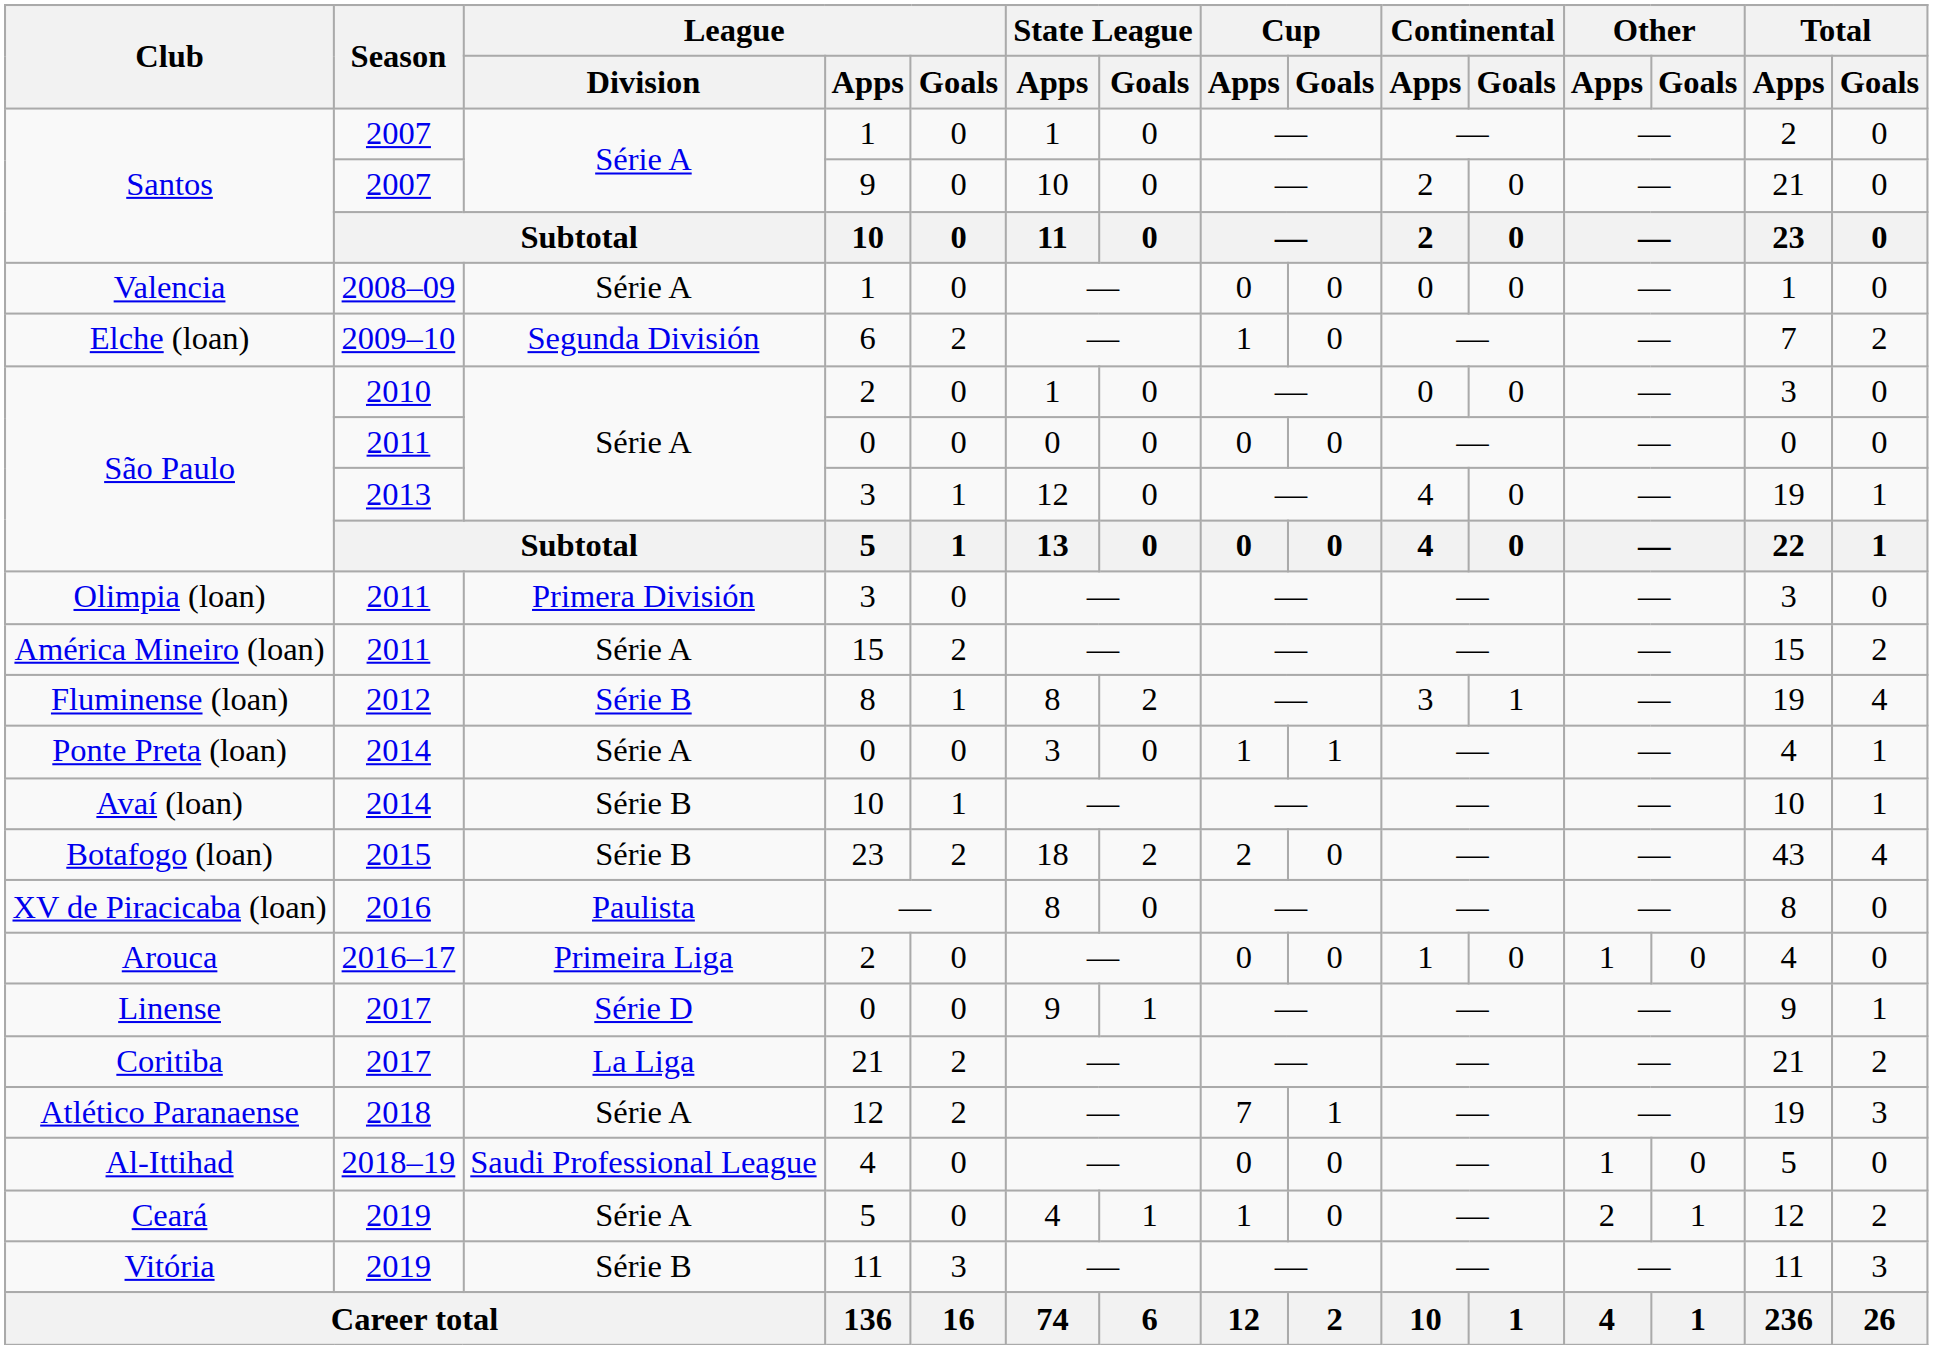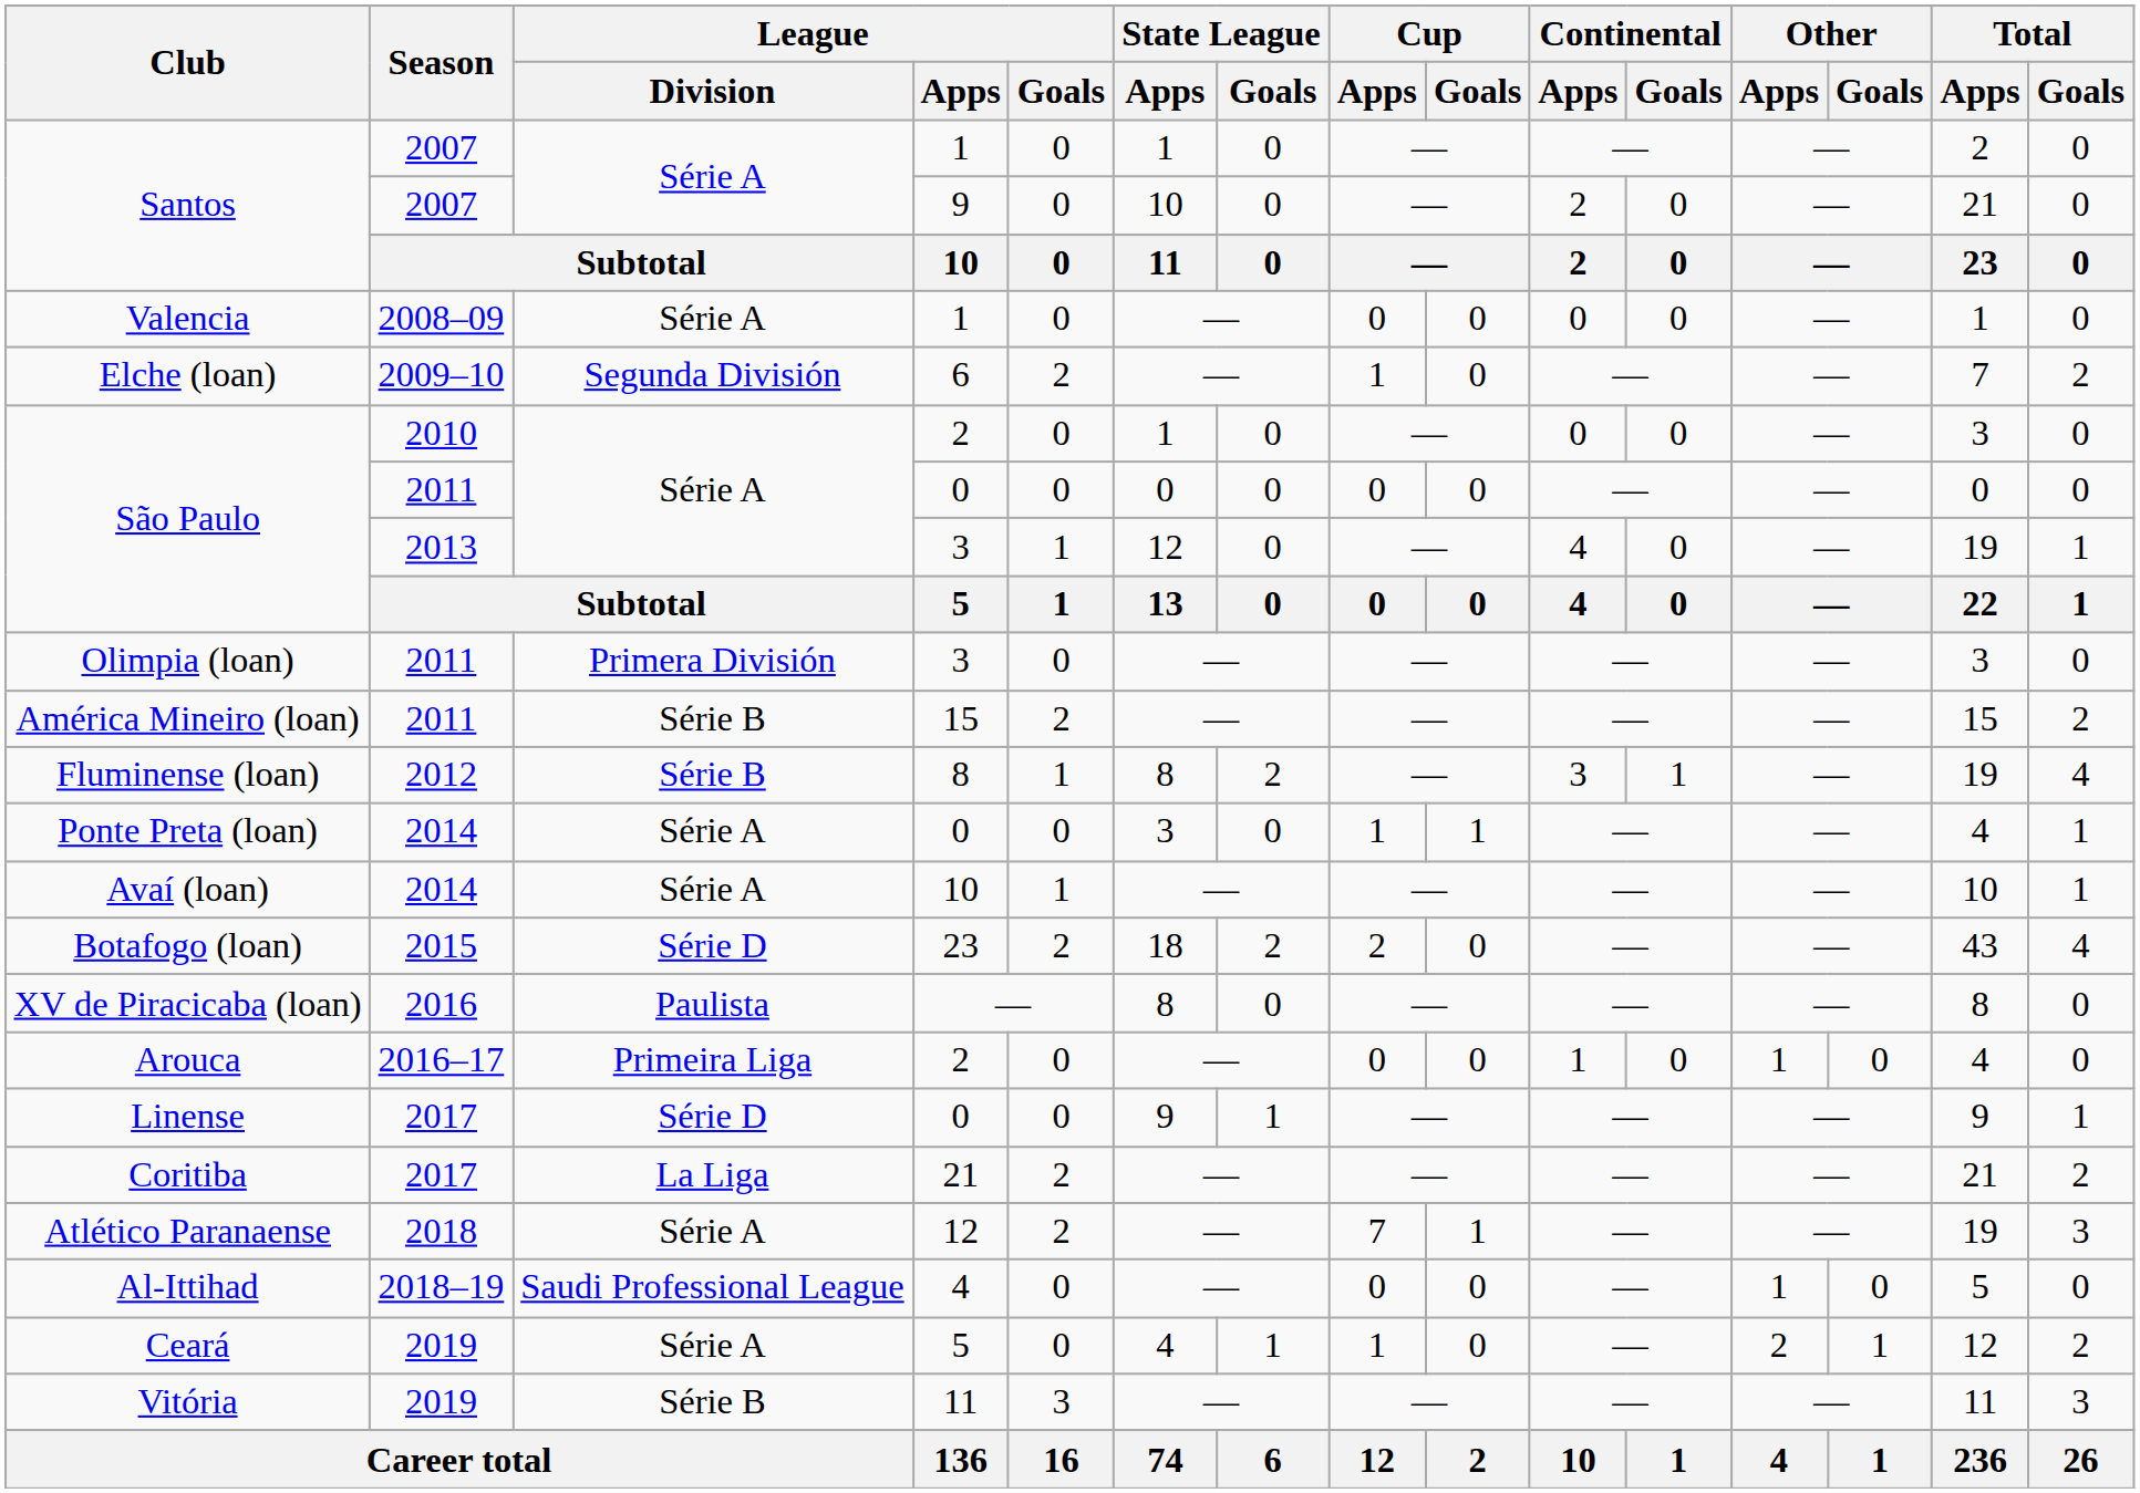América Mineiro (loan) | League / Division: Série A -> Série B
Avaí (loan) | League / Division: Série B -> Série A
Botafogo (loan) | League / Division: Série B -> Série D
